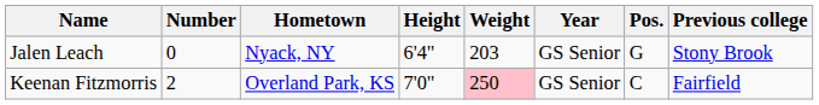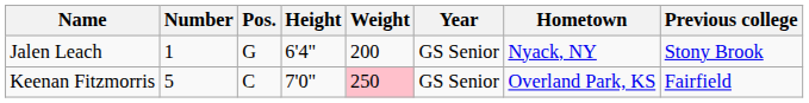columns swapped: Pos. <-> Hometown
Jalen Leach | Number: 0 -> 1
Jalen Leach | Weight: 203 -> 200
Keenan Fitzmorris | Number: 2 -> 5
